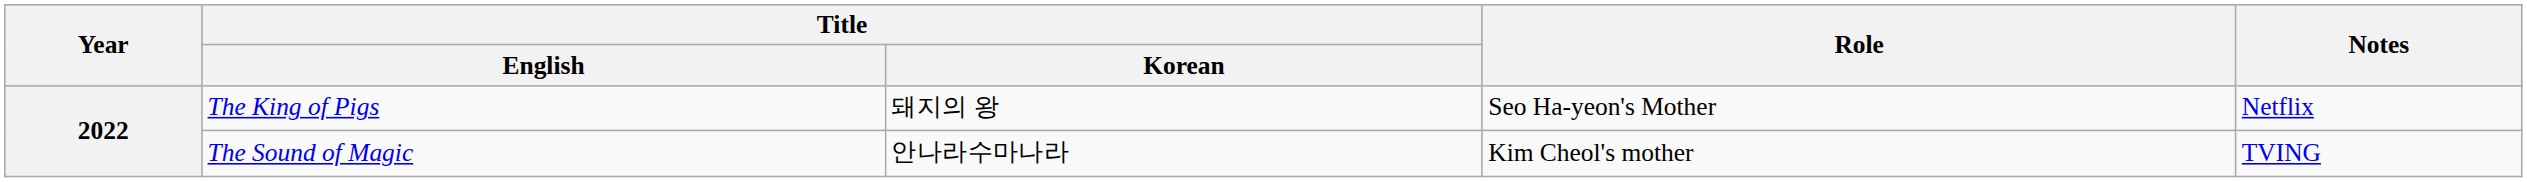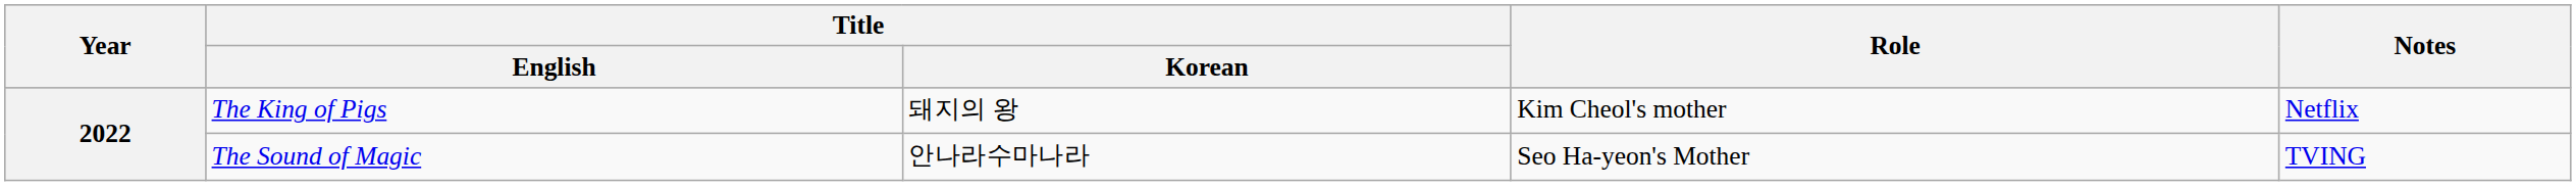The King of Pigs | Role: Seo Ha-yeon's Mother -> Kim Cheol's mother
The Sound of Magic | Role: Kim Cheol's mother -> Seo Ha-yeon's Mother
